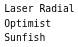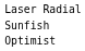rows swapped: Sunfish <-> Optimist
